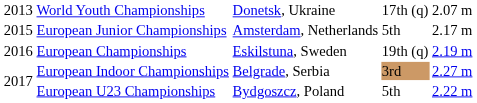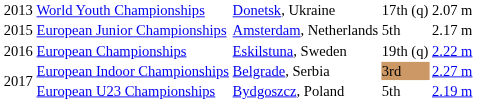European Championships | column 5: 2.19 m -> 2.22 m
European U23 Championships | column 5: 2.22 m -> 2.19 m
